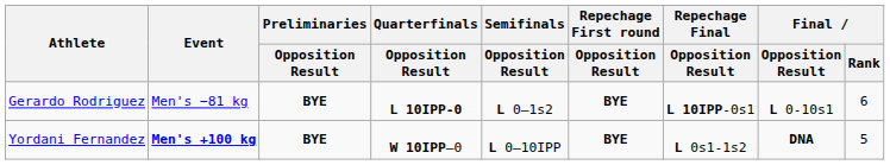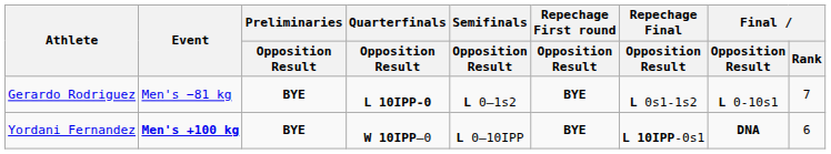Gerardo Rodriguez | Repechage Final / Opposition Result: L 10IPP-0s1 -> L 0s1-1s2
Gerardo Rodriguez | Final / Rank: 6 -> 7
Yordani Fernandez | Repechage Final / Opposition Result: L 0s1-1s2 -> L 10IPP-0s1
Yordani Fernandez | Final / Rank: 5 -> 6
